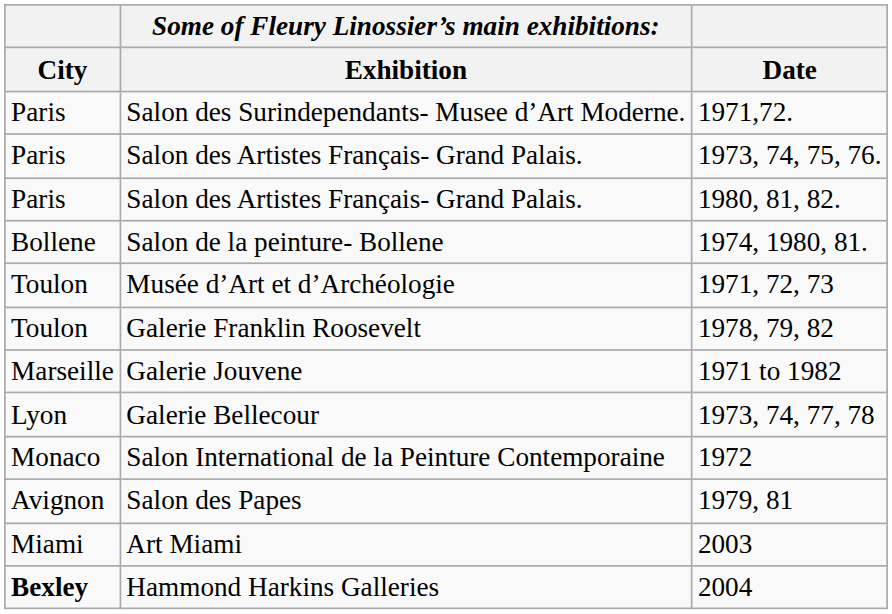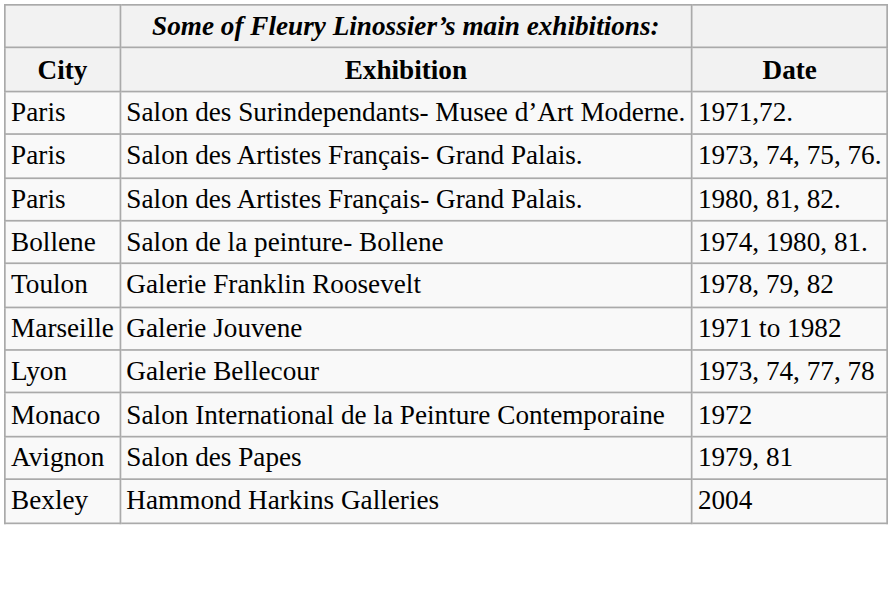- row: Toulon | Musée d’Art et d’Archéologie | 1971, 72, 73
- row: Miami | Art Miami | 2003
Hammond Harkins Galleries | City: bold -> normal
